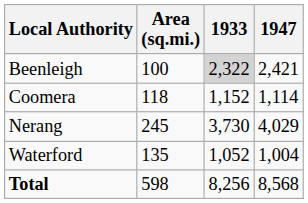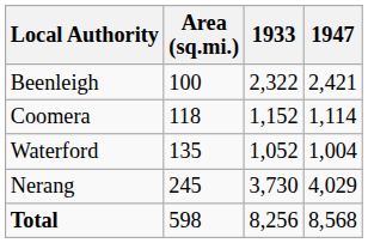Beenleigh | 1933: lightgrey background -> no background
rows swapped: Nerang <-> Waterford
